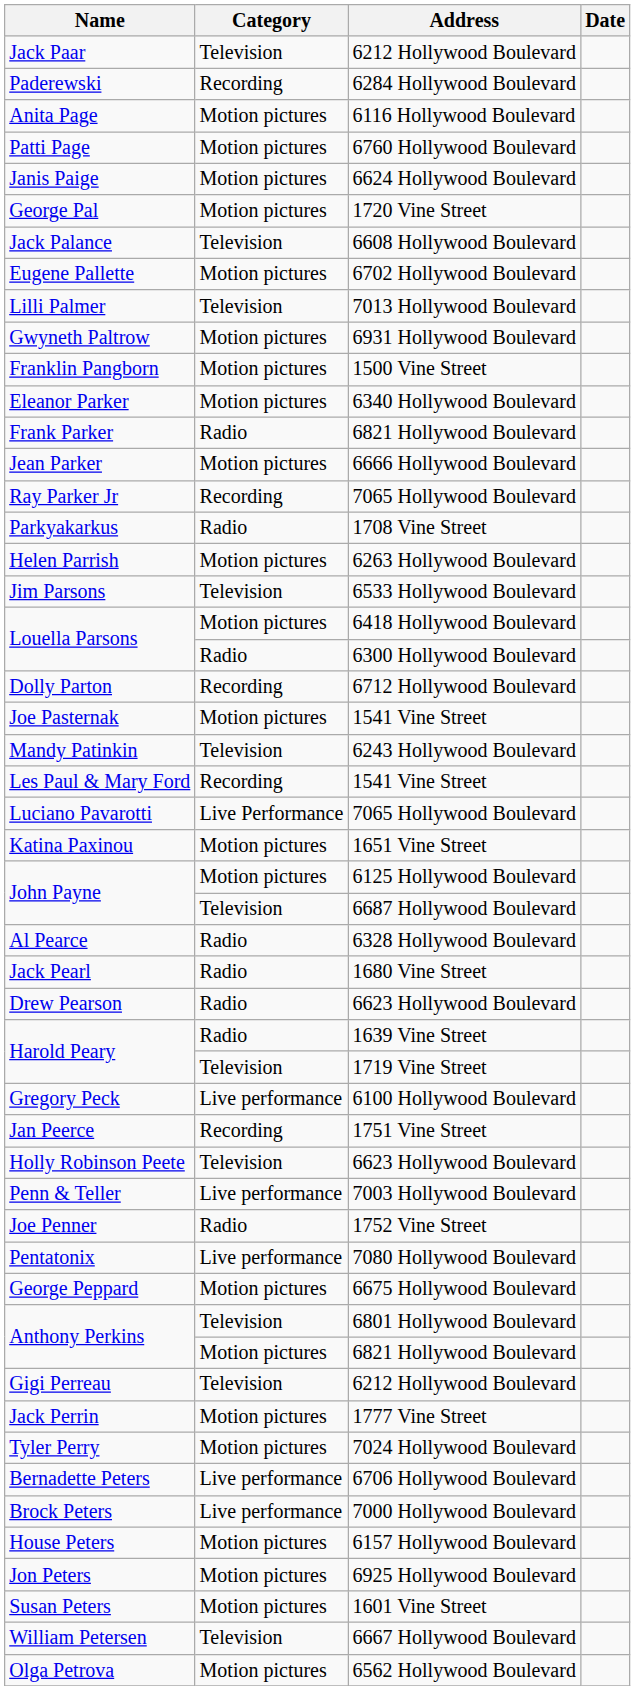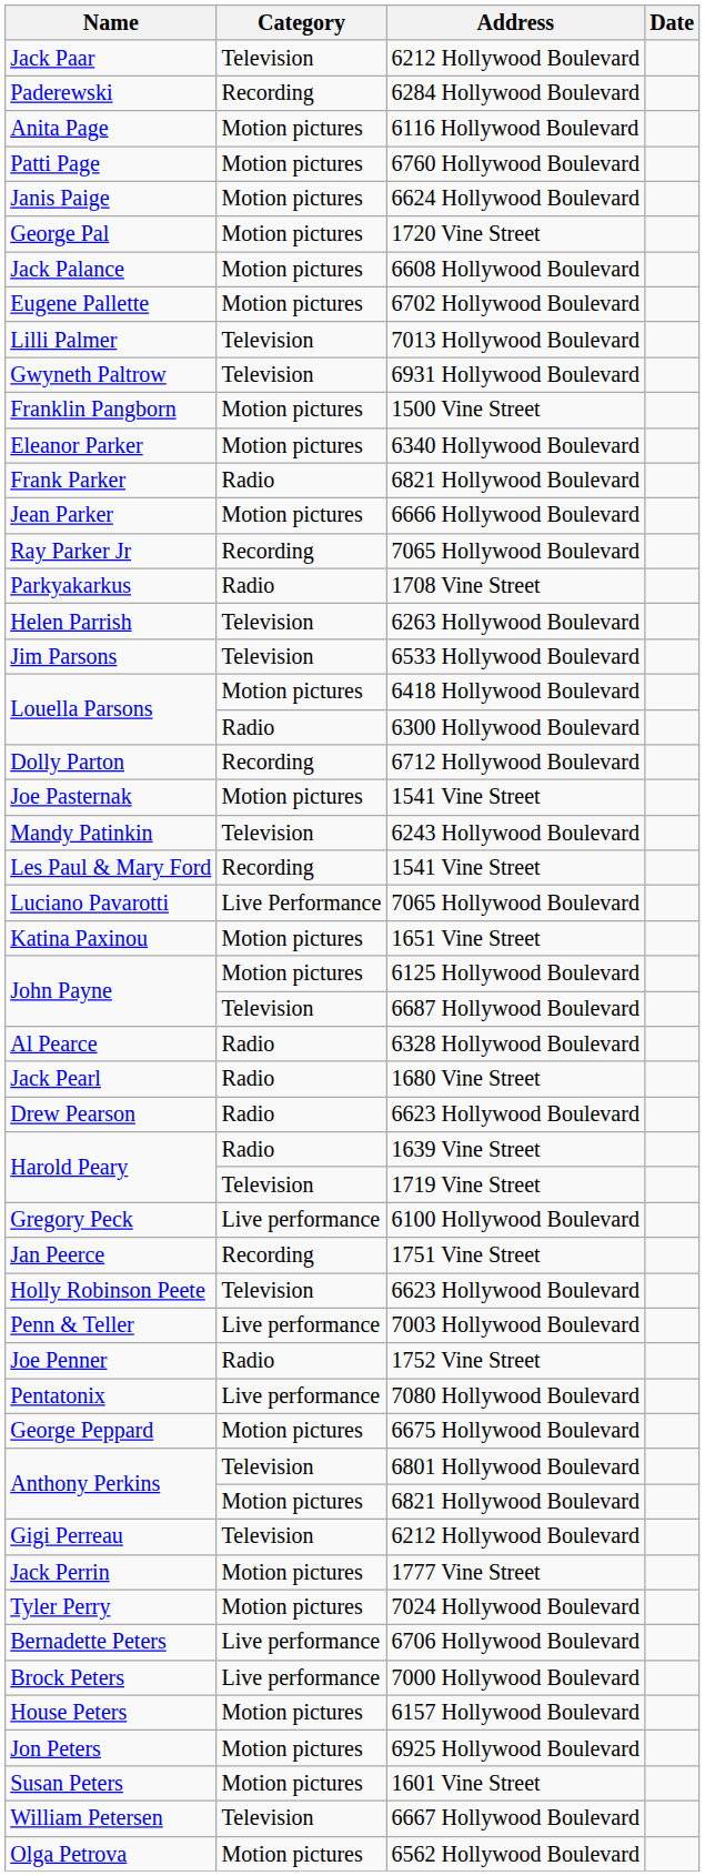Jack Palance | Category: Television -> Motion pictures
Gwyneth Paltrow | Category: Motion pictures -> Television
Helen Parrish | Category: Motion pictures -> Television
